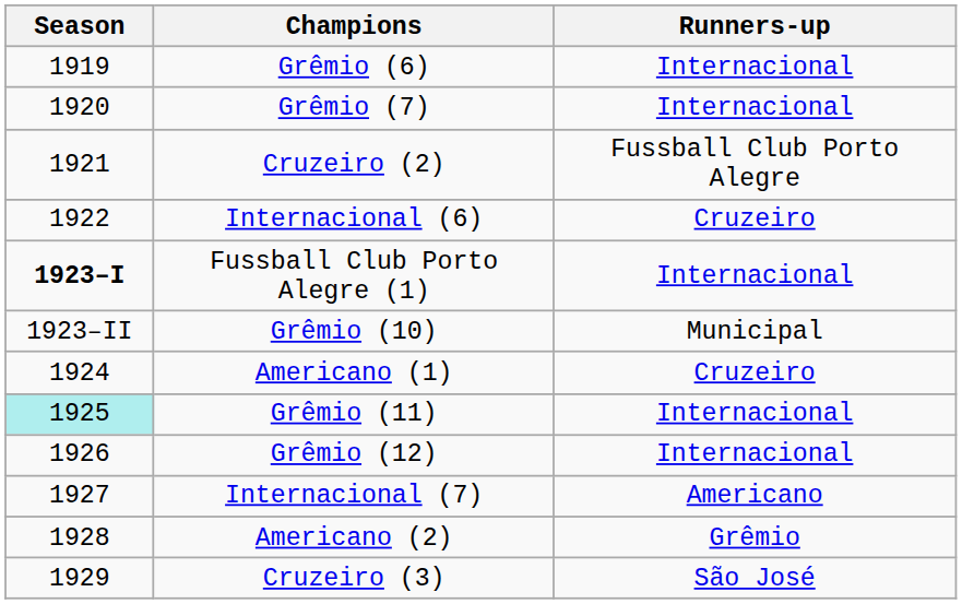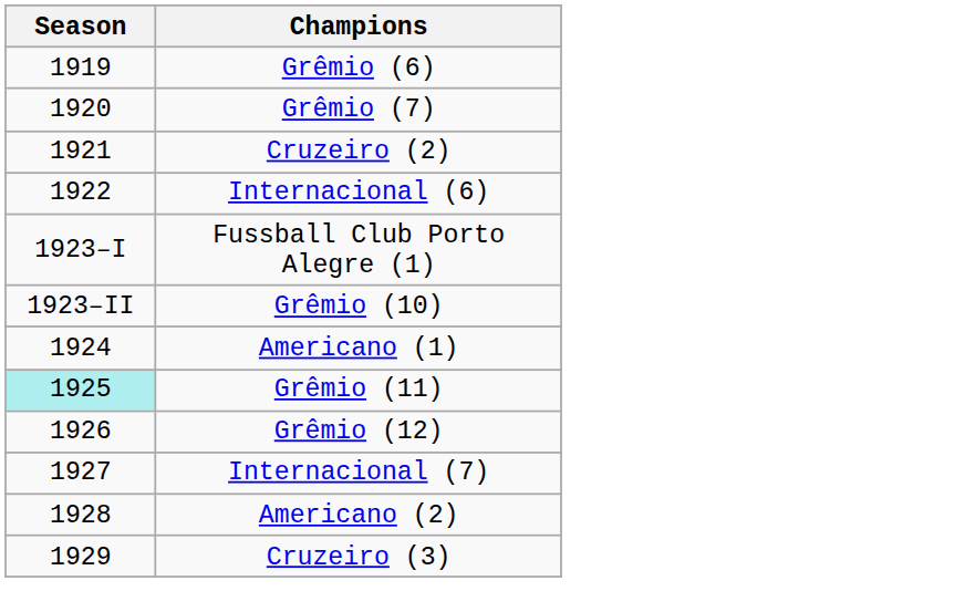- column: Runners-up | Internacional | Internacional | Fussball Club Porto Alegre | Cruzeiro | Internacional | Municipal | Cruzeiro | Internacional | Internacional | Americano | Grêmio | São José
Fussball Club Porto Alegre (1) | Season: bold -> normal
